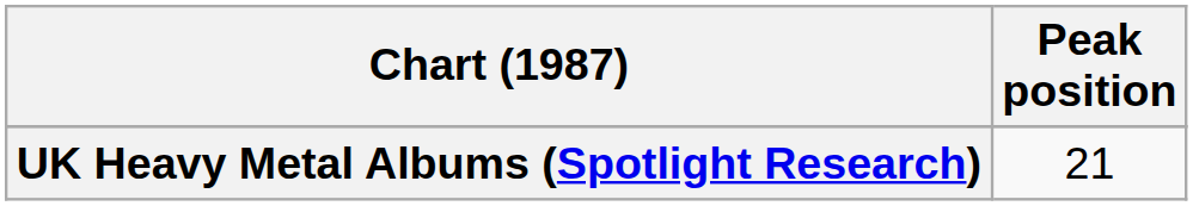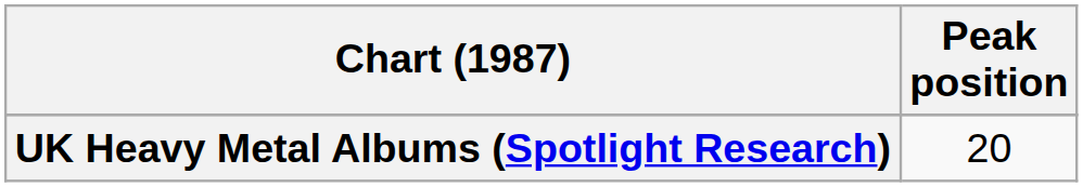UK Heavy Metal Albums (Spotlight Research) | Peak position: 21 -> 20
